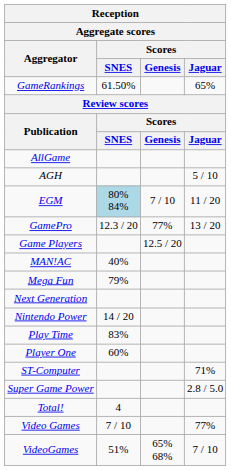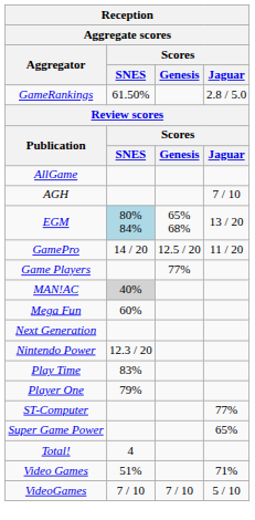GameRankings | Reception / Aggregate scores / Scores / Jaguar: 65% -> 2.8 / 5.0
AGH | Reception / Aggregate scores / Scores / Jaguar: 5 / 10 -> 7 / 10
EGM | Reception / Aggregate scores / Scores / Genesis: 7 / 10 -> 65% 68%
EGM | Reception / Aggregate scores / Scores / Jaguar: 11 / 20 -> 13 / 20
GamePro | Reception / Aggregate scores / Scores / SNES: 12.3 / 20 -> 14 / 20
GamePro | Reception / Aggregate scores / Scores / Genesis: 77% -> 12.5 / 20
GamePro | Reception / Aggregate scores / Scores / Jaguar: 13 / 20 -> 11 / 20
Game Players | Reception / Aggregate scores / Scores / Genesis: 12.5 / 20 -> 77%
MAN!AC | Reception / Aggregate scores / Scores / SNES: no background -> lightgrey background
Mega Fun | Reception / Aggregate scores / Scores / SNES: 79% -> 60%
Nintendo Power | Reception / Aggregate scores / Scores / SNES: 14 / 20 -> 12.3 / 20
Player One | Reception / Aggregate scores / Scores / SNES: 60% -> 79%
ST-Computer | Reception / Aggregate scores / Scores / Jaguar: 71% -> 77%
Super Game Power | Reception / Aggregate scores / Scores / Jaguar: 2.8 / 5.0 -> 65%
Video Games | Reception / Aggregate scores / Scores / SNES: 7 / 10 -> 51%
Video Games | Reception / Aggregate scores / Scores / Jaguar: 77% -> 71%
VideoGames | Reception / Aggregate scores / Scores / SNES: 51% -> 7 / 10
VideoGames | Reception / Aggregate scores / Scores / Genesis: 65% 68% -> 7 / 10
VideoGames | Reception / Aggregate scores / Scores / Jaguar: 7 / 10 -> 5 / 10
